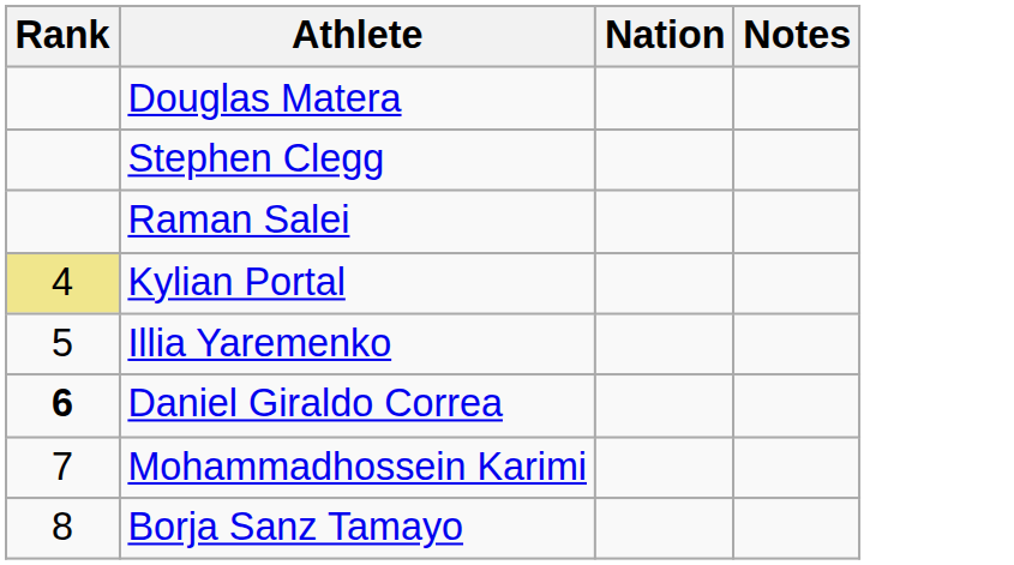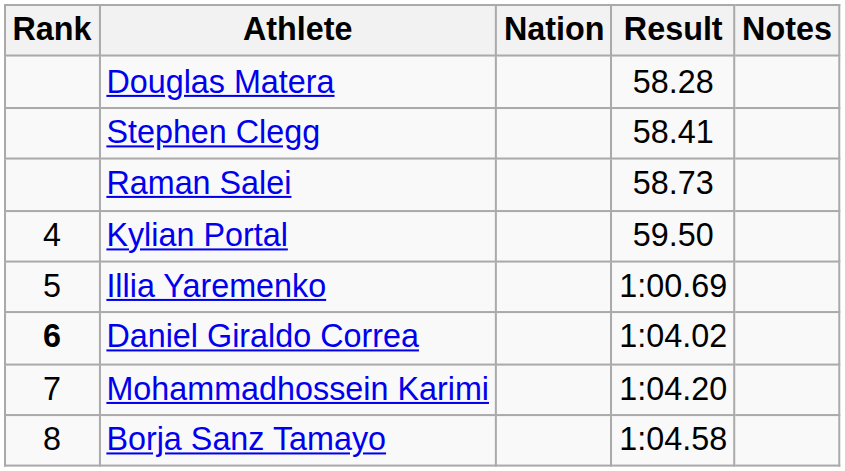+ column: Result | 58.28 | 58.41 | 58.73 | 59.50 | 1:00.69 | 1:04.02 | 1:04.20 | 1:04.58
Kylian Portal | Rank: khaki background -> no background
